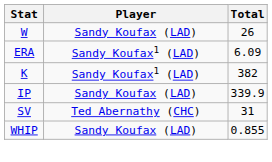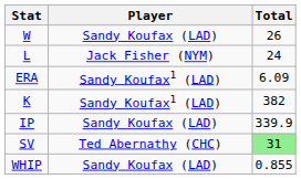+ row: L | Jack Fisher (NYM) | 24
SV | Total: no background -> lightgreen background
